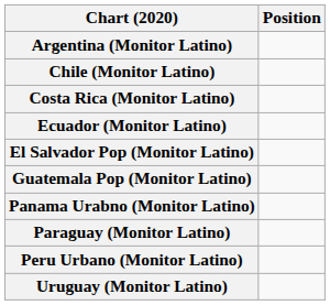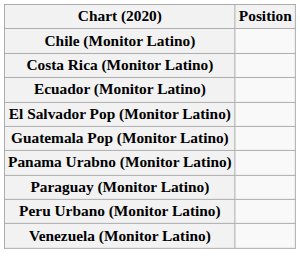- row: Argentina (Monitor Latino)
- row: Uruguay (Monitor Latino)
+ row: Venezuela (Monitor Latino)
